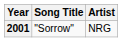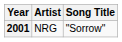columns swapped: Song Title <-> Artist
